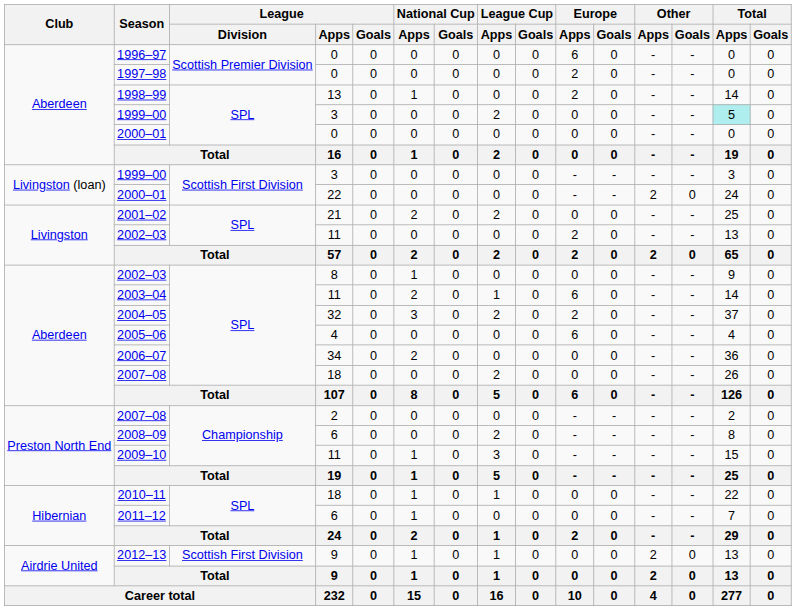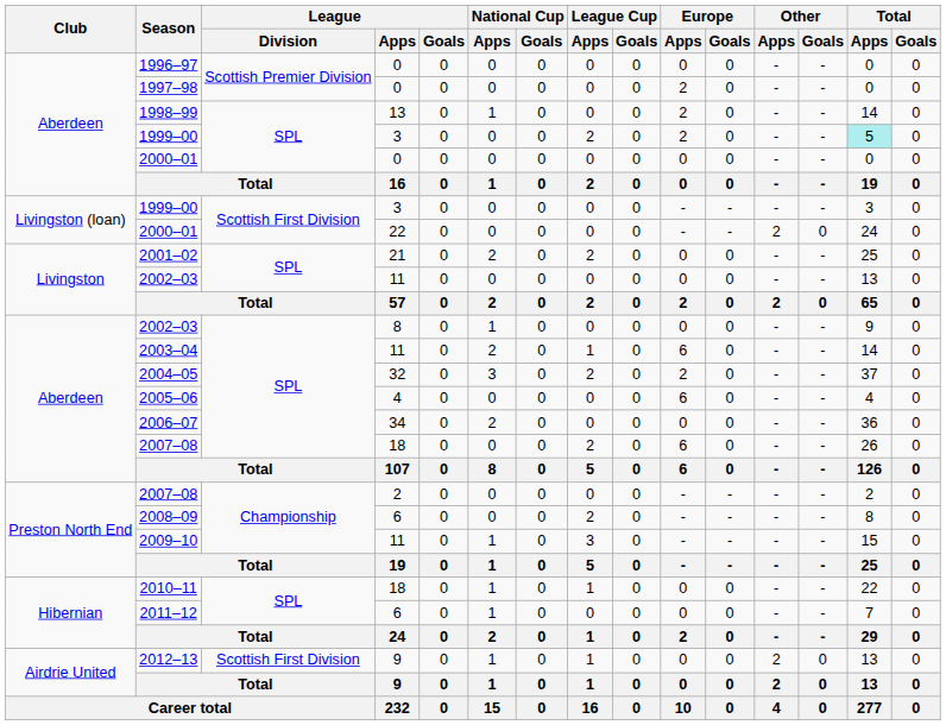1996–97 | Europe / Apps: 6 -> 0
Aberdeen / 1999–00 | Europe / Apps: 0 -> 2
Livingston / 2002–03 | Europe / Apps: 2 -> 0
Aberdeen / 2007–08 | Europe / Apps: 0 -> 6
